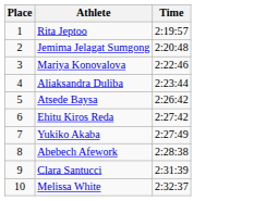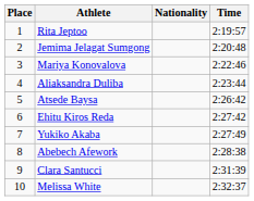+ column: Nationality
